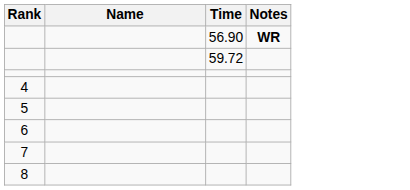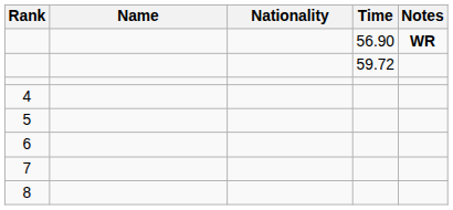+ column: Nationality
